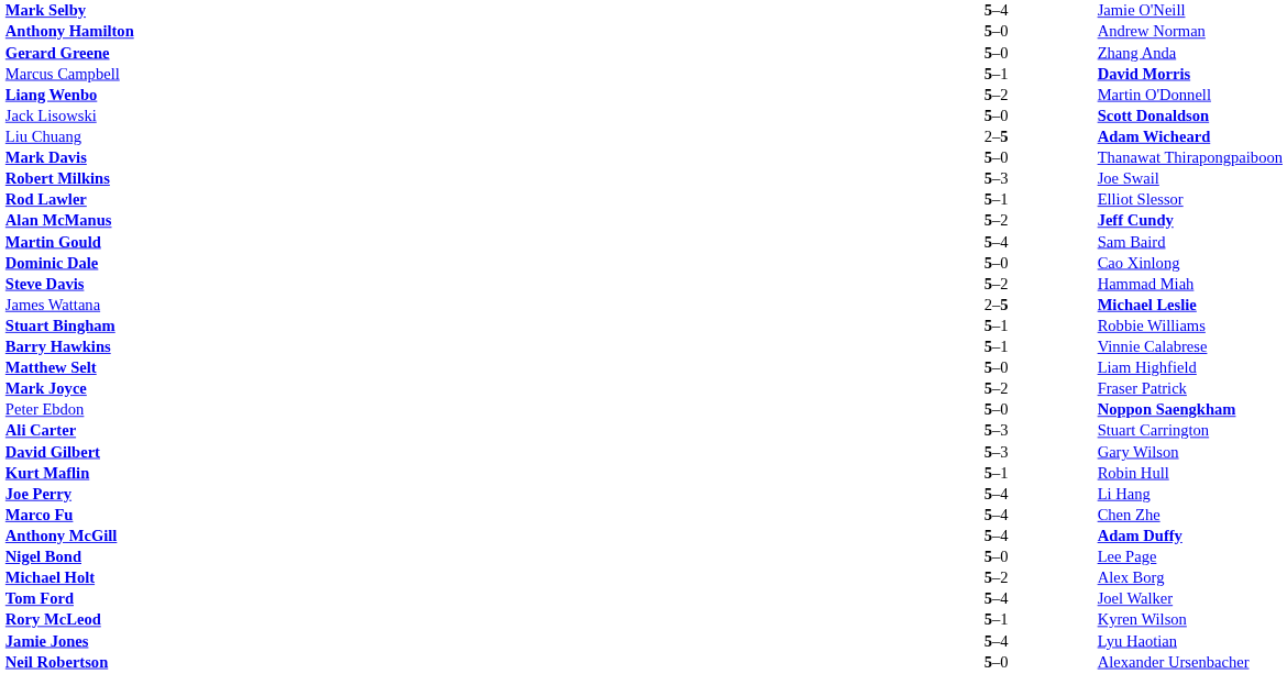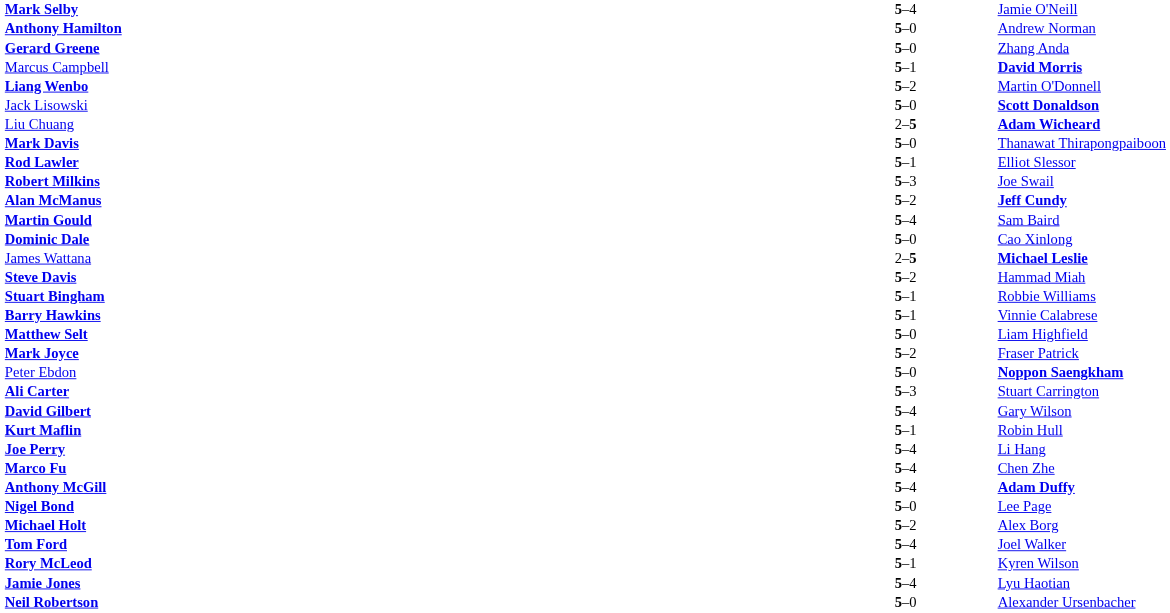rows swapped: Robert Milkins <-> Rod Lawler
rows swapped: James Wattana <-> Steve Davis
David Gilbert | column 2: 5–3 -> 5–4
